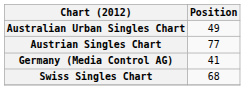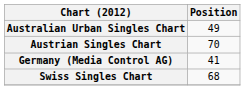Austrian Singles Chart | Position: 77 -> 70
